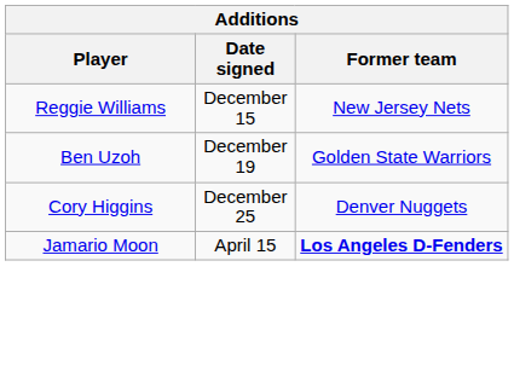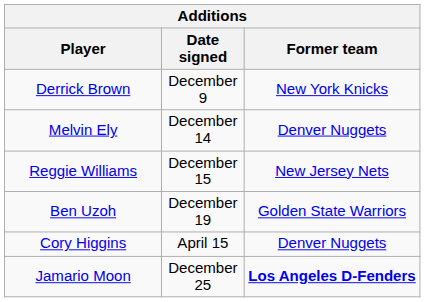+ row: Derrick Brown | December 9 | New York Knicks
+ row: Melvin Ely | December 14 | Denver Nuggets
Cory Higgins | Date signed: December 25 -> April 15
Jamario Moon | Date signed: April 15 -> December 25
